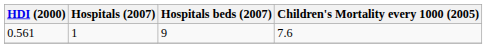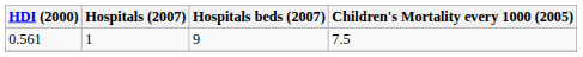0.561 | Children's Mortality every 1000 (2005): 7.6 -> 7.5
